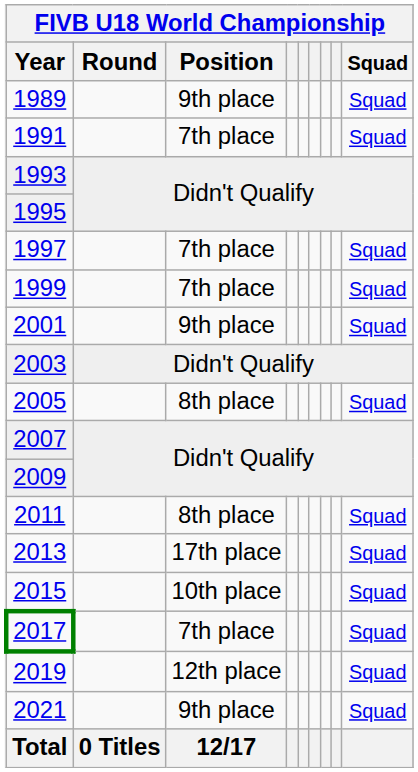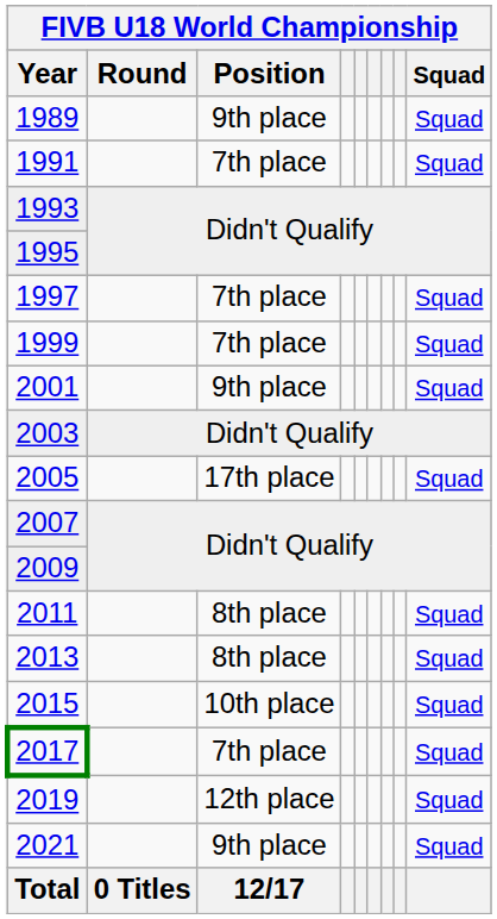2005 | FIVB U18 World Championship / Position: 8th place -> 17th place
2013 | FIVB U18 World Championship / Position: 17th place -> 8th place
